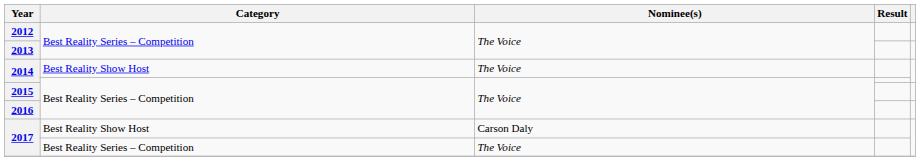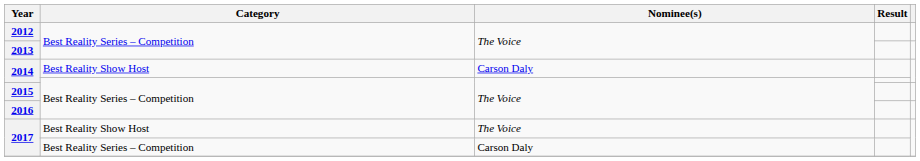2014 / Best Reality Show Host | Nominee(s): The Voice -> Carson Daly
2017 / Best Reality Show Host | Nominee(s): Carson Daly -> The Voice
2017 / Best Reality Series – Competition | Nominee(s): The Voice -> Carson Daly
